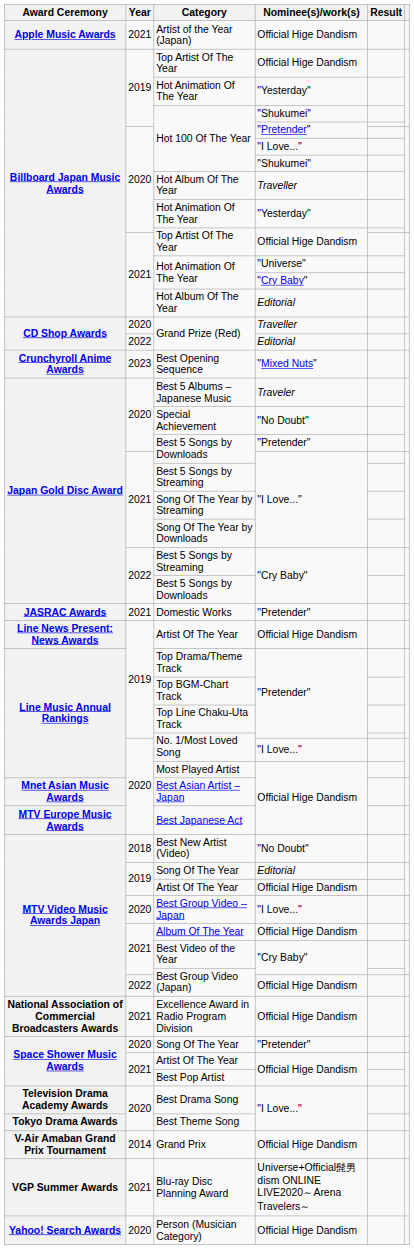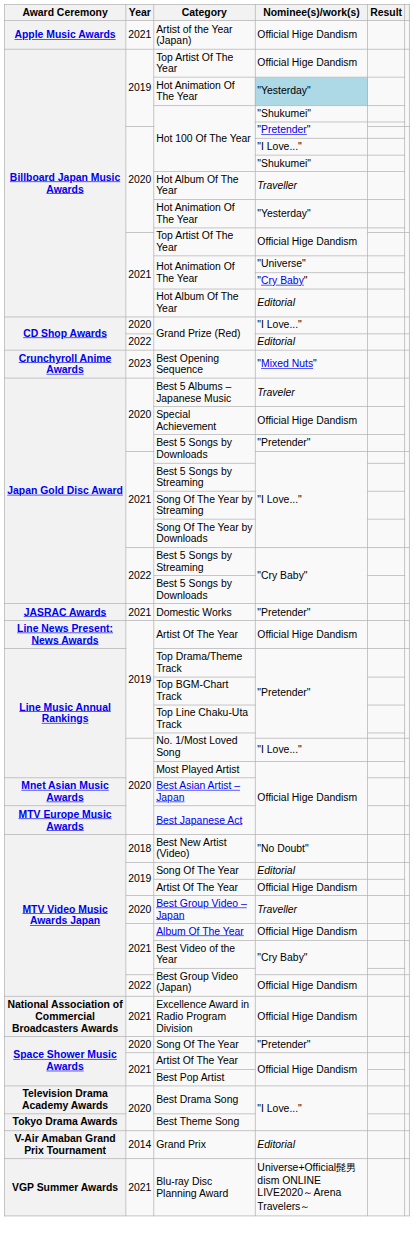2019 / Hot Animation Of The Year | Nominee(s)/work(s): no background -> lightblue background
2020 / Grand Prize (Red) | Nominee(s)/work(s): Traveller -> "I Love..."
Special Achievement | Nominee(s)/work(s): "No Doubt" -> Official Hige Dandism
Best Group Video – Japan | Nominee(s)/work(s): "I Love..." -> Traveller
Grand Prix | Nominee(s)/work(s): Official Hige Dandism -> Editorial
- row: Yahoo! Search Awards | 2020 | Person (Musician Category) | Official Hige Dandism
